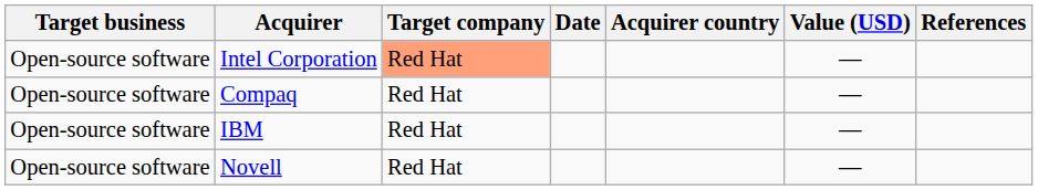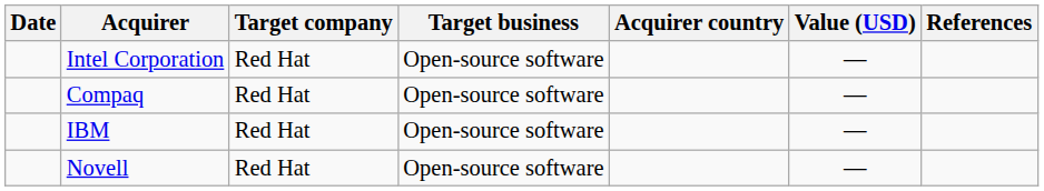columns swapped: Date <-> Target business
Intel Corporation | Target company: lightsalmon background -> no background
